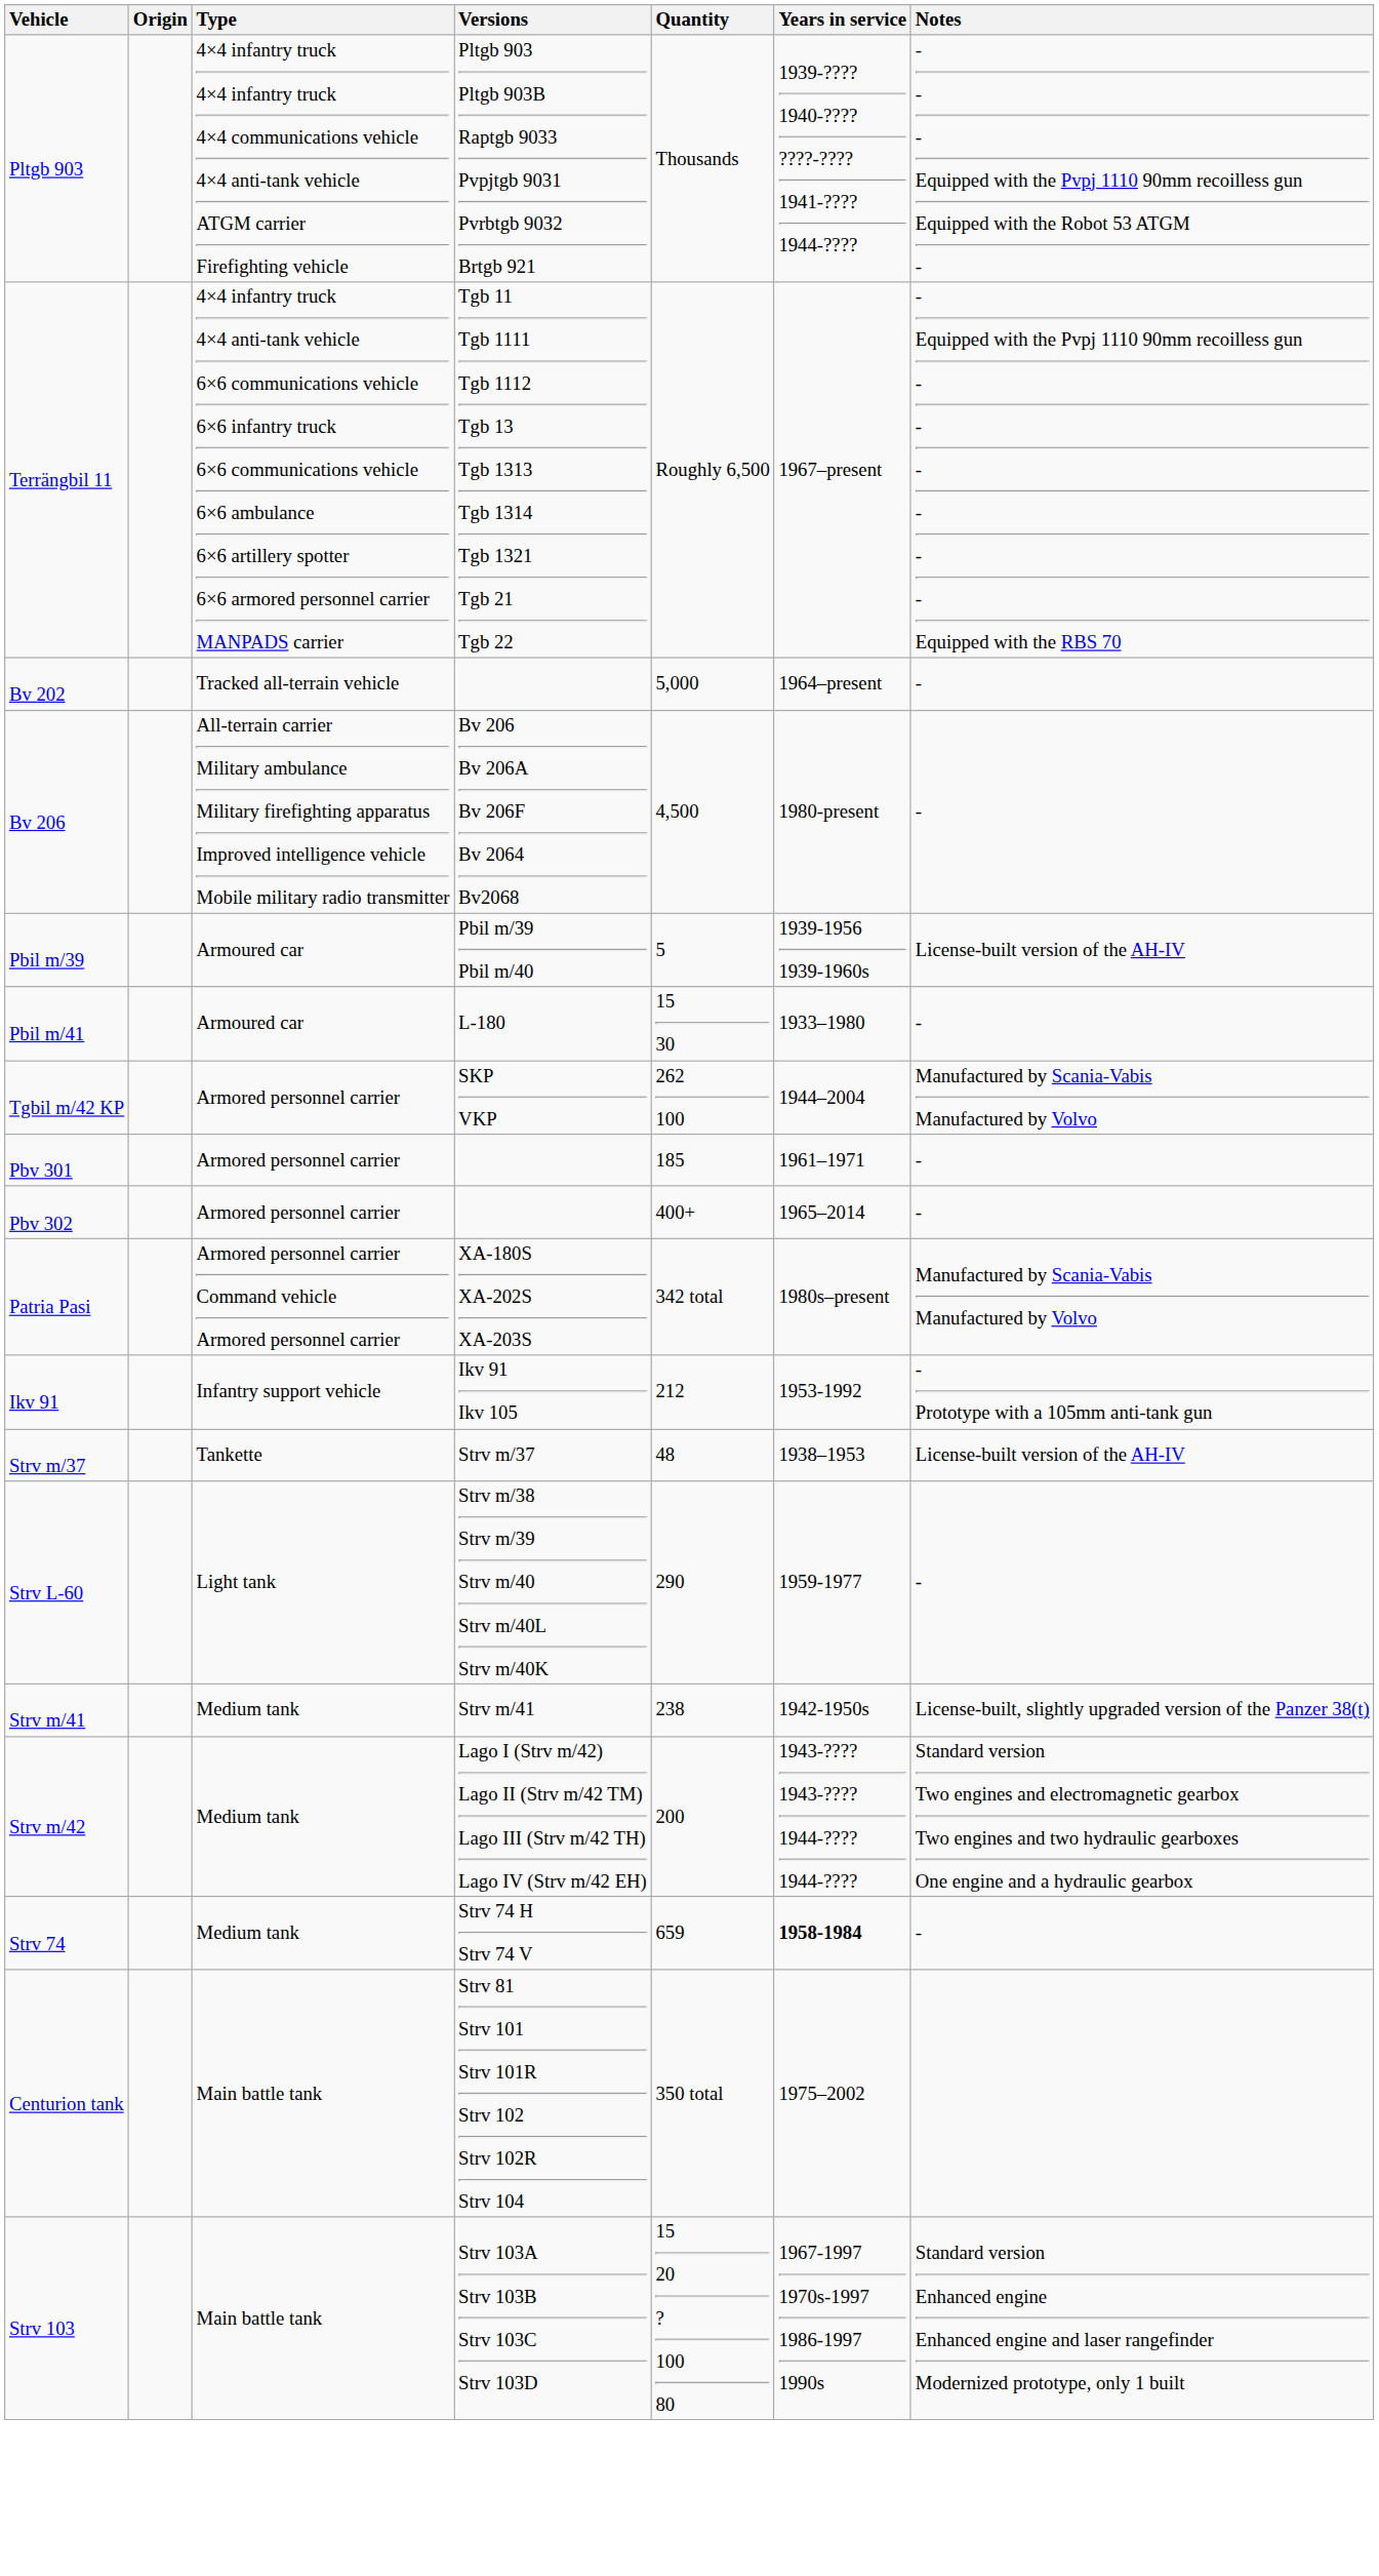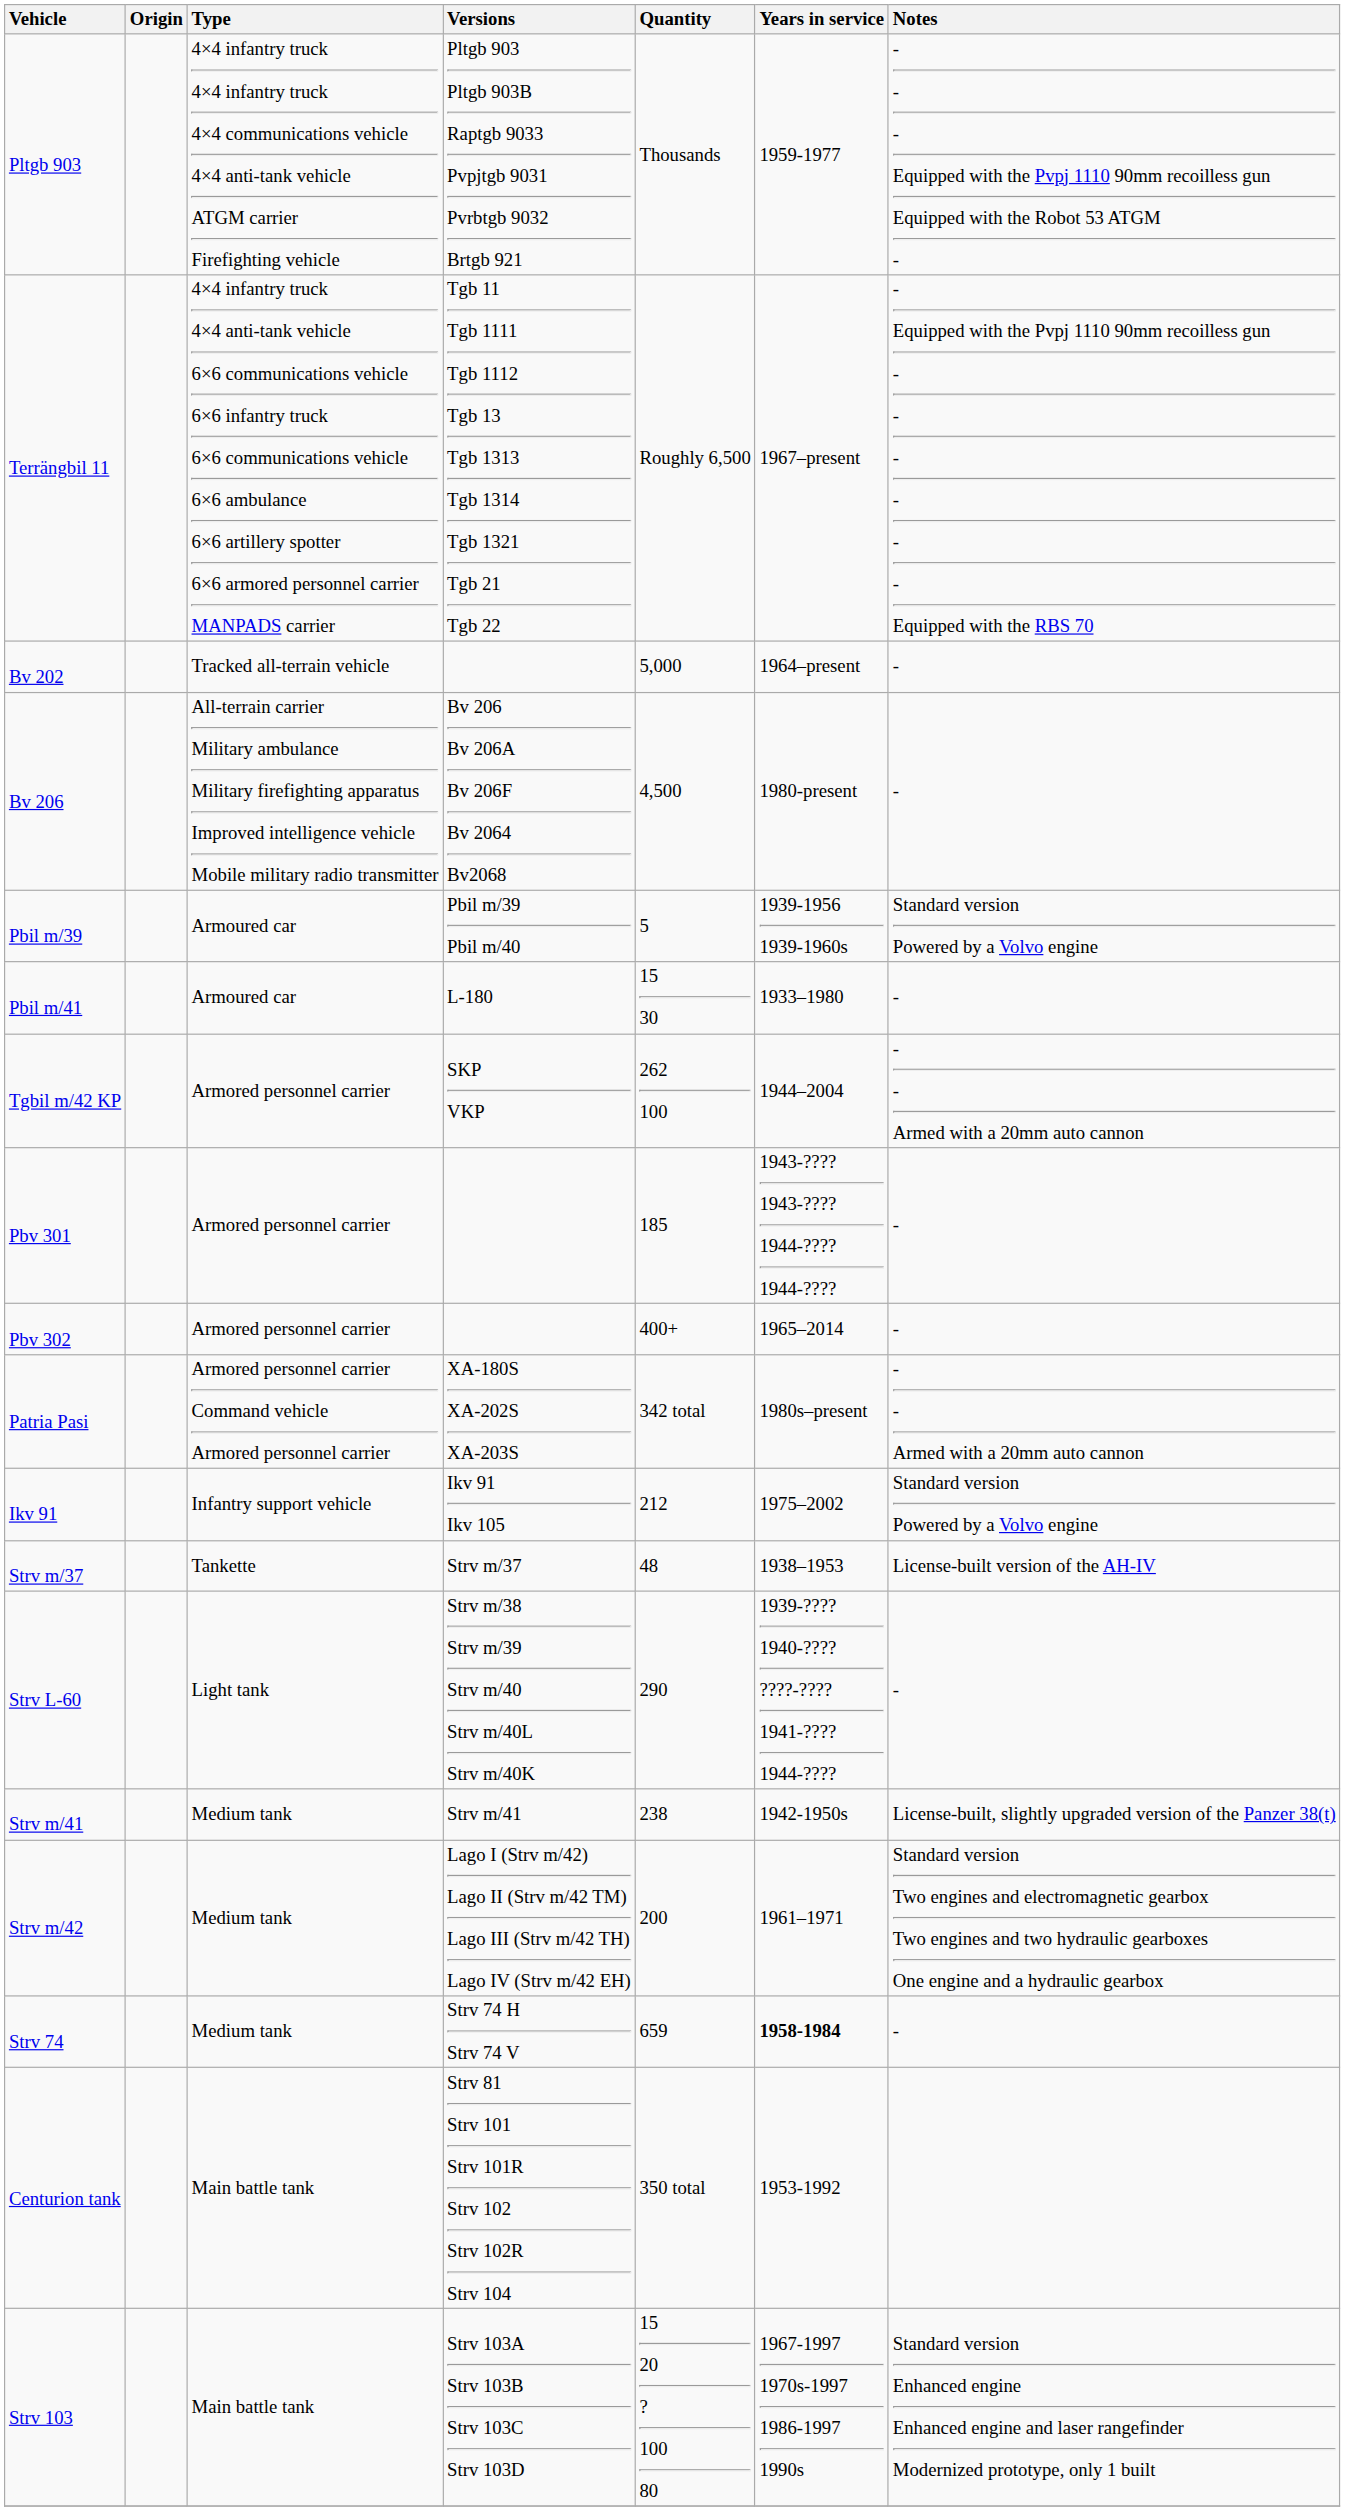Pltgb 903 | Years in service: 1939-???? 1940-???? ????-???? 1941-???? 1944-???? -> 1959-1977
Pbil m/39 | Notes: License-built version of the AH-IV -> Standard version Powered by a Volvo engine
Tgbil m/42 KP | Notes: Manufactured by Scania-Vabis Manufactured by Volvo -> - - Armed with a 20mm auto cannon
Pbv 301 | Years in service: 1961–1971 -> 1943-???? 1943-???? 1944-???? 1944-????
Patria Pasi | Notes: Manufactured by Scania-Vabis Manufactured by Volvo -> - - Armed with a 20mm auto cannon
Ikv 91 | Years in service: 1953-1992 -> 1975–2002
Ikv 91 | Notes: - Prototype with a 105mm anti-tank gun -> Standard version Powered by a Volvo engine
Strv L-60 | Years in service: 1959-1977 -> 1939-???? 1940-???? ????-???? 1941-???? 1944-????
Strv m/42 | Years in service: 1943-???? 1943-???? 1944-???? 1944-???? -> 1961–1971
Centurion tank | Years in service: 1975–2002 -> 1953-1992
